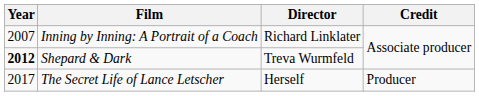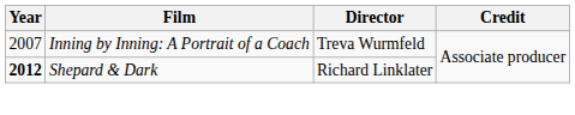Inning by Inning: A Portrait of a Coach | Director: Richard Linklater -> Treva Wurmfeld
Shepard & Dark | Director: Treva Wurmfeld -> Richard Linklater
- row: 2017 | The Secret Life of Lance Letscher | Herself | Producer
